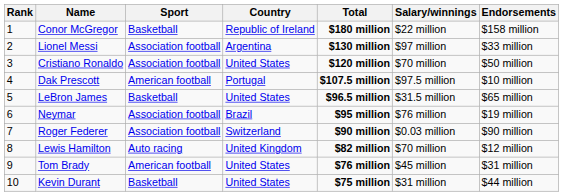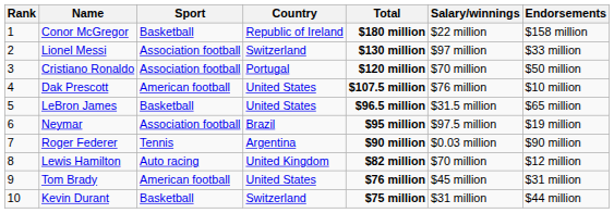Lionel Messi | Country: Argentina -> Switzerland
Cristiano Ronaldo | Country: United States -> Portugal
Dak Prescott | Country: Portugal -> United States
Dak Prescott | Salary/winnings: $97.5 million -> $76 million
Neymar | Salary/winnings: $76 million -> $97.5 million
Roger Federer | Sport: Association football -> Tennis
Roger Federer | Country: Switzerland -> Argentina
Kevin Durant | Country: United States -> Switzerland
